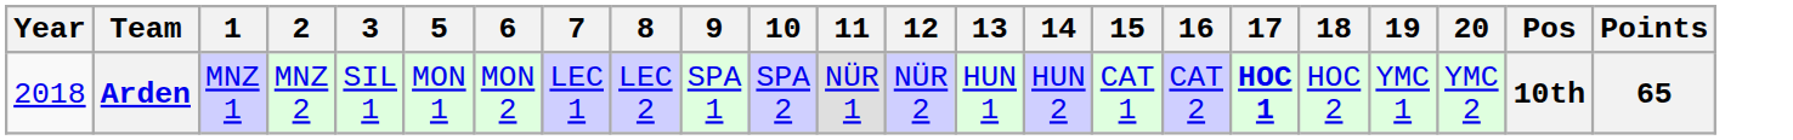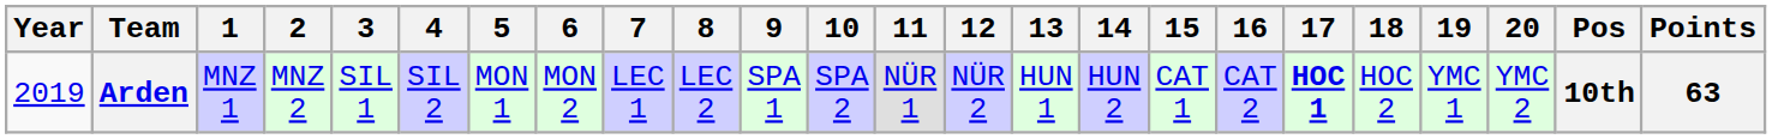+ column: 4 | SIL 2
Arden | Year: 2018 -> 2019
Arden | Points: 65 -> 63
